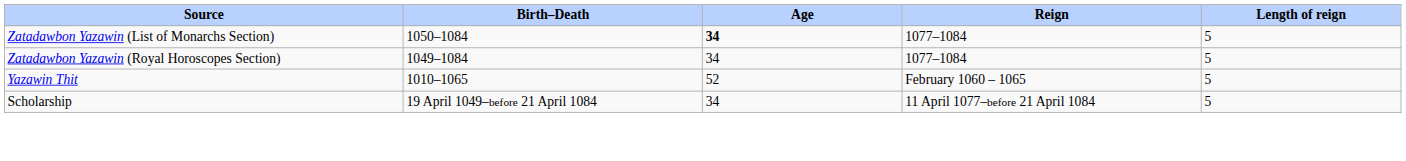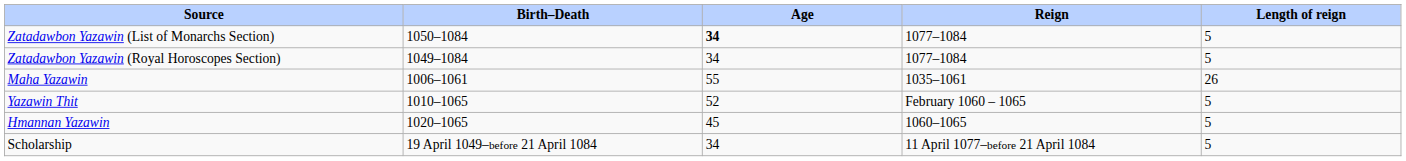+ row: Maha Yazawin | 1006–1061 | 55 | 1035–1061 | 26
+ row: Hmannan Yazawin | 1020–1065 | 45 | 1060–1065 | 5
